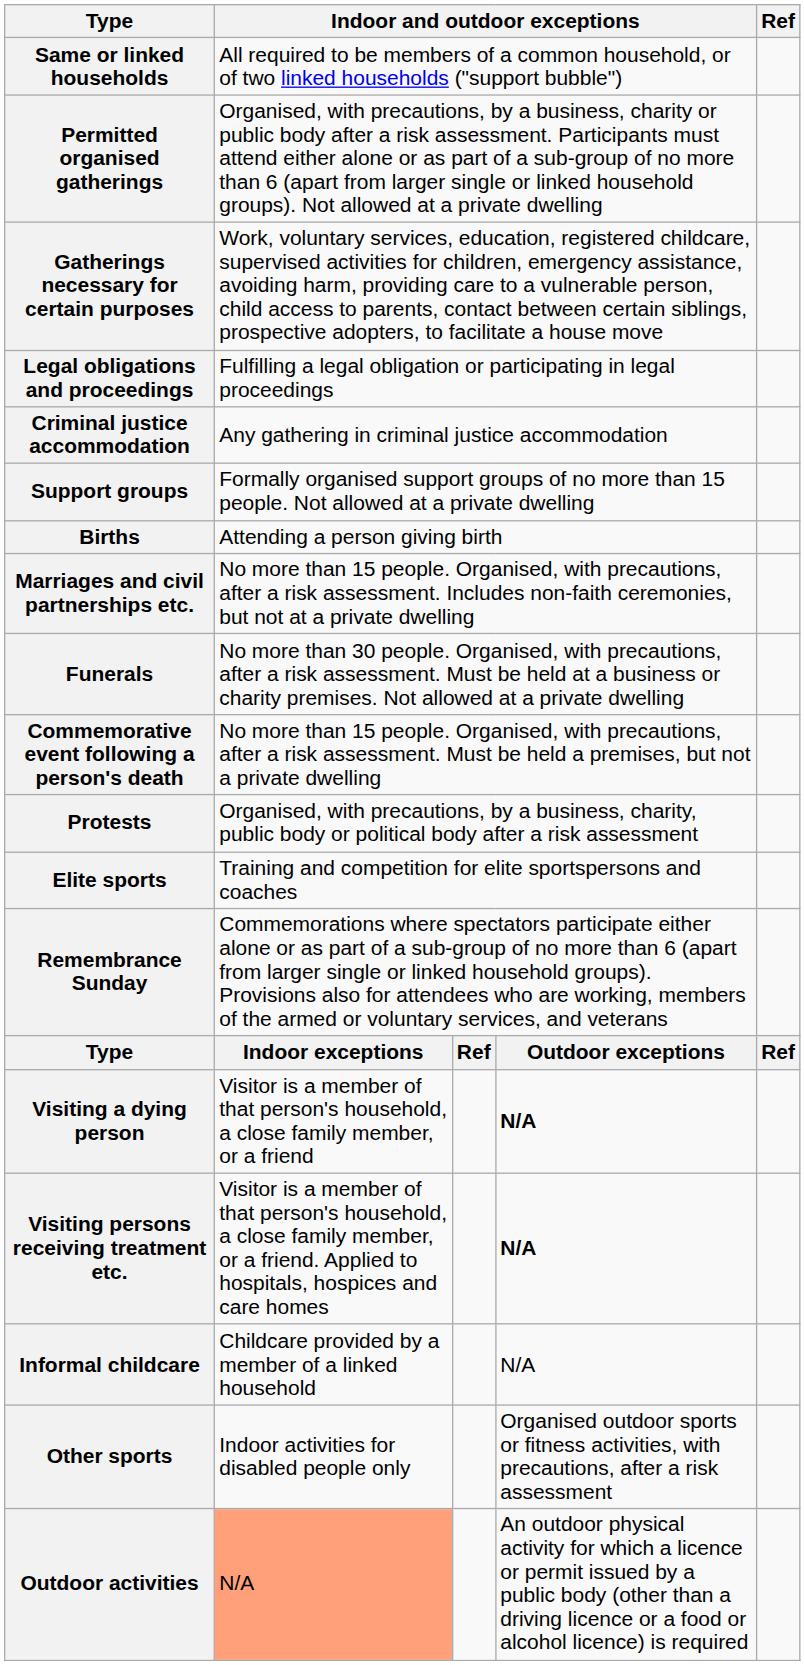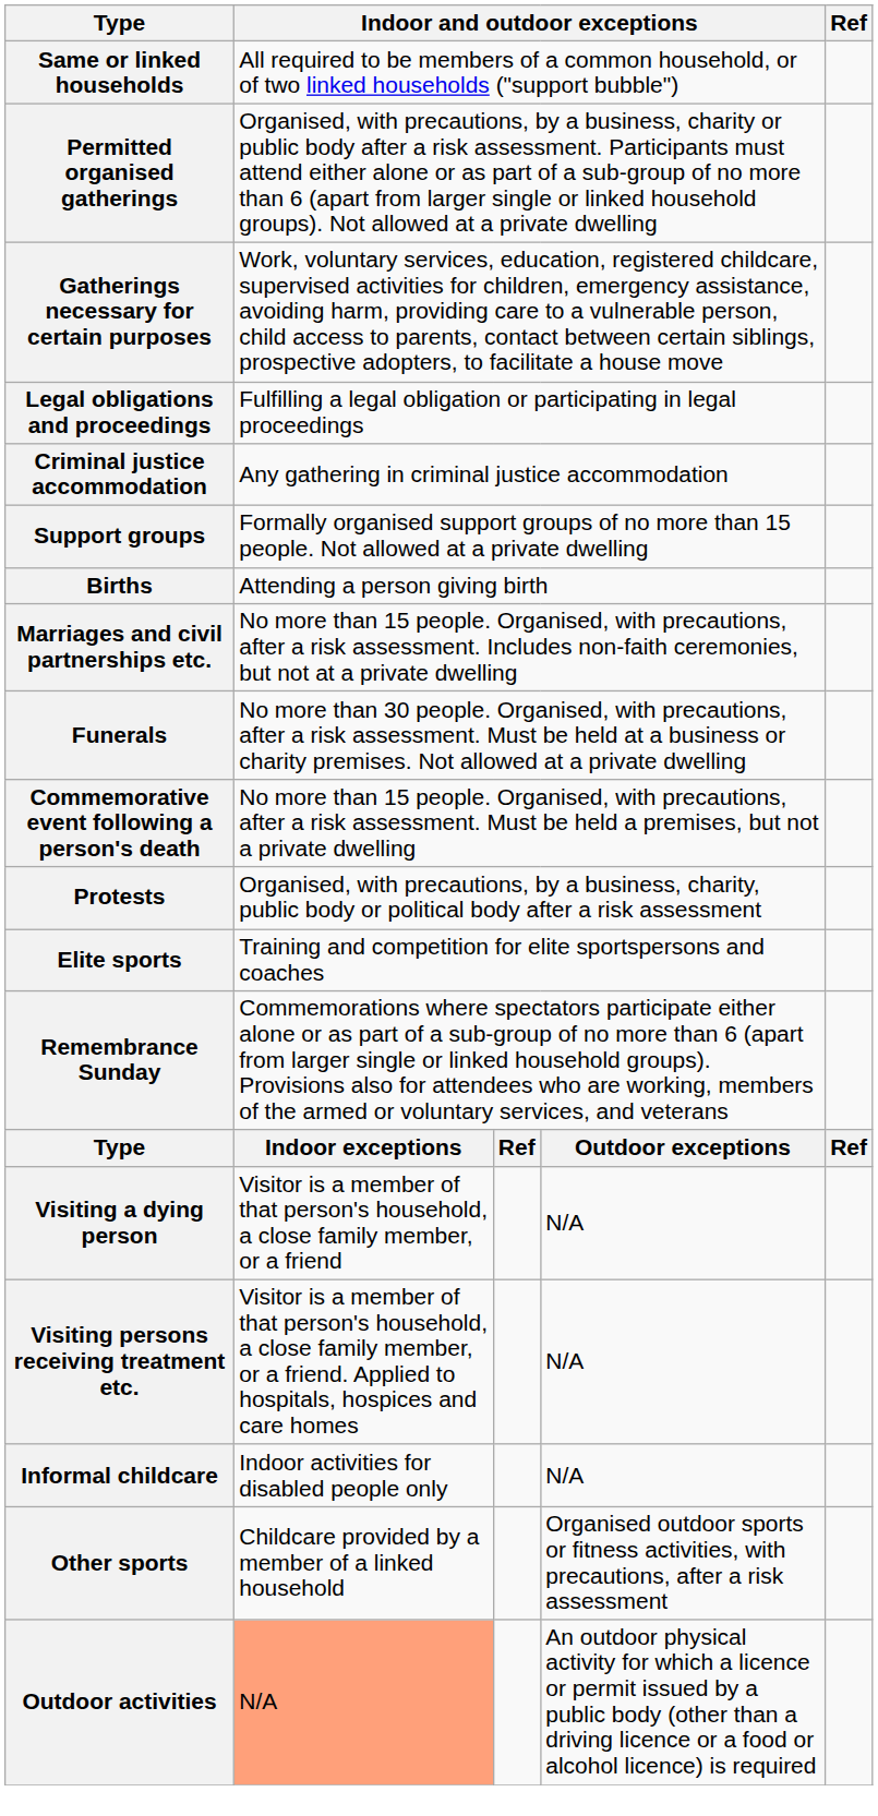Visiting a dying person | column 4: bold -> normal
Visiting persons receiving treatment etc. | column 4: bold -> normal
Informal childcare | column 2: Childcare provided by a member of a linked household -> Indoor activities for disabled people only
Other sports | column 2: Indoor activities for disabled people only -> Childcare provided by a member of a linked household
